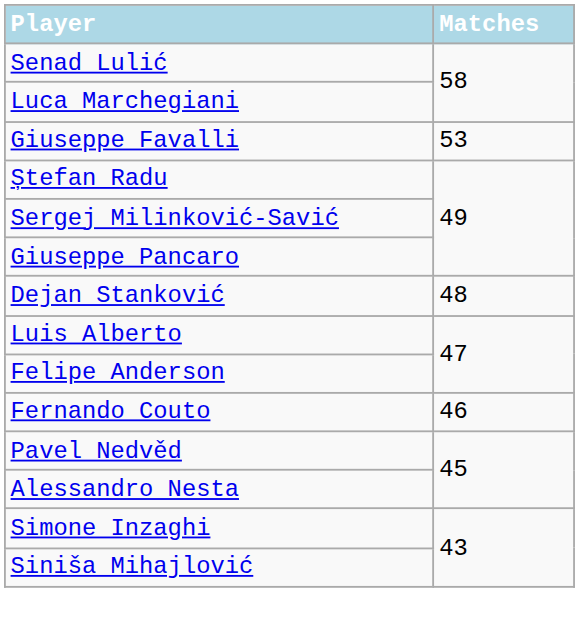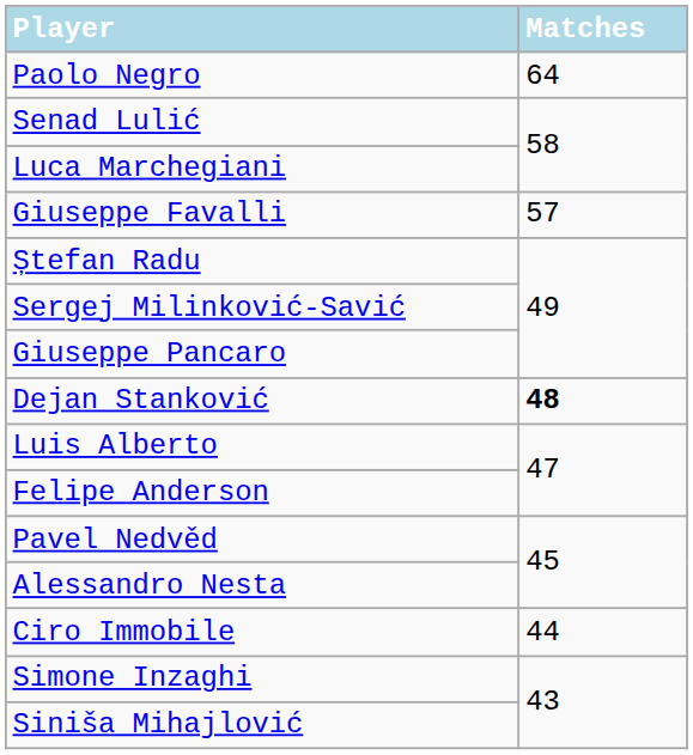+ row: Paolo Negro | 64
Giuseppe Favalli | Matches: 53 -> 57
Dejan Stanković | Matches: normal -> bold
- row: Fernando Couto | 46
+ row: Ciro Immobile | 44
